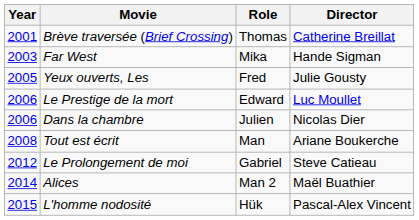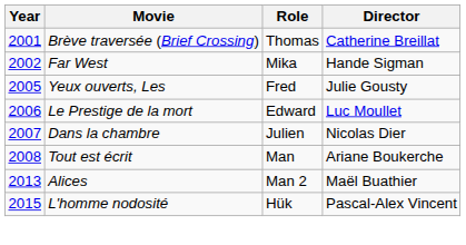Far West | Year: 2003 -> 2002
Dans la chambre | Year: 2006 -> 2007
- row: 2012 | Le Prolongement de moi | Gabriel | Steve Catieau
Alices | Year: 2014 -> 2013
